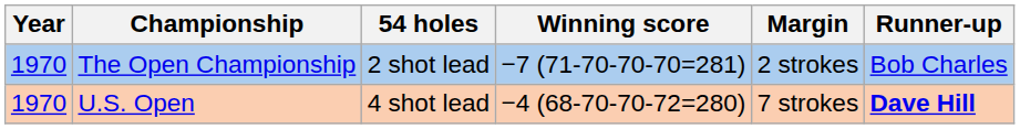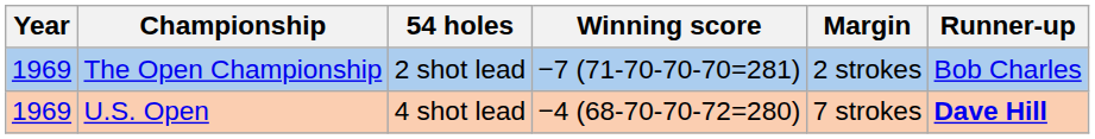The Open Championship | Year: 1970 -> 1969
U.S. Open | Year: 1970 -> 1969
